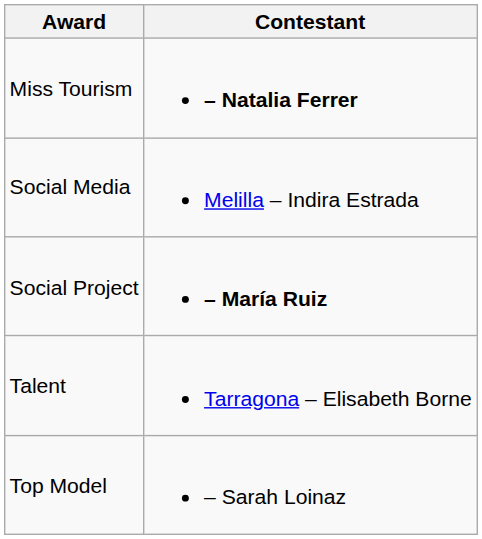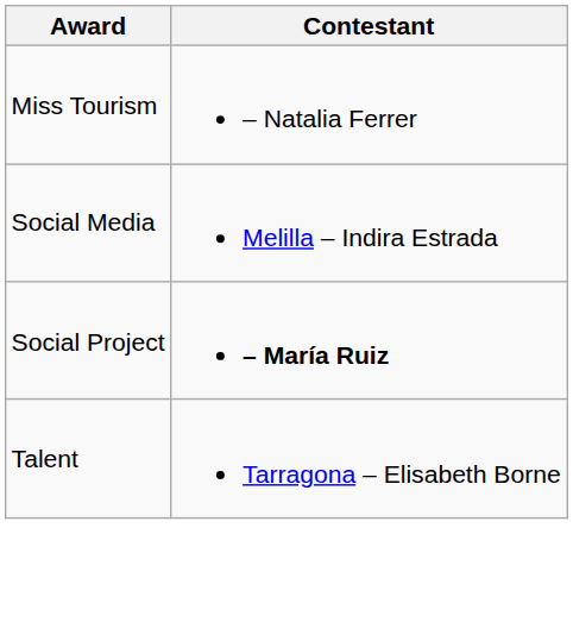Miss Tourism | Contestant: bold -> normal
- row: Top Model | – Sarah Loinaz
